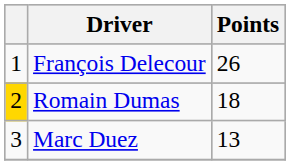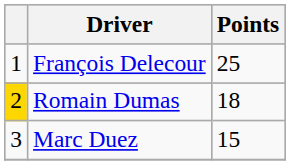François Delecour | Points: 26 -> 25
Marc Duez | Points: 13 -> 15
